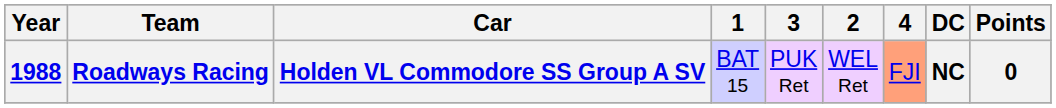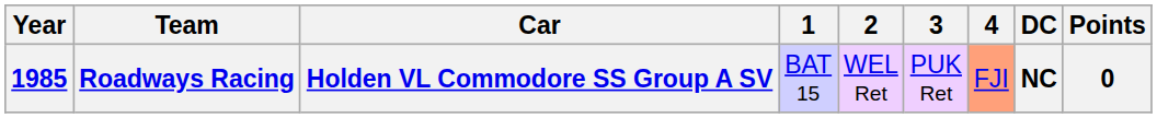columns swapped: 2 <-> 3
Roadways Racing | Year: 1988 -> 1985
